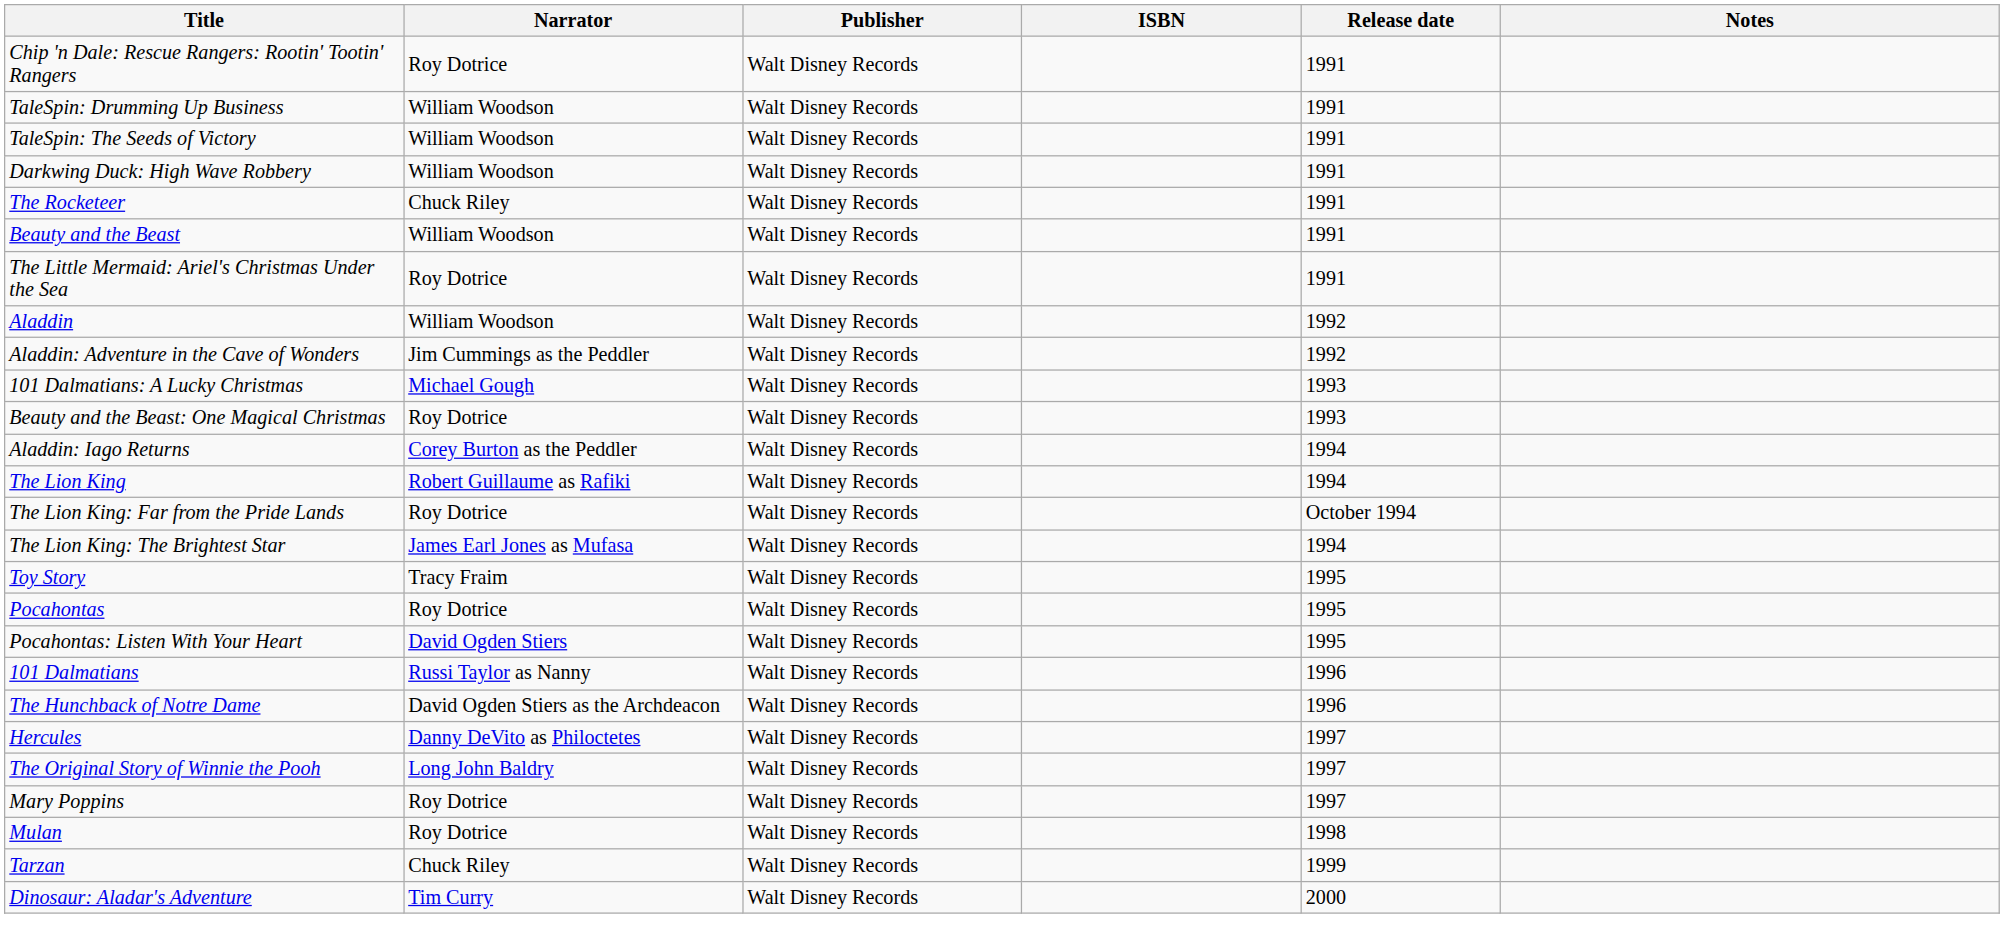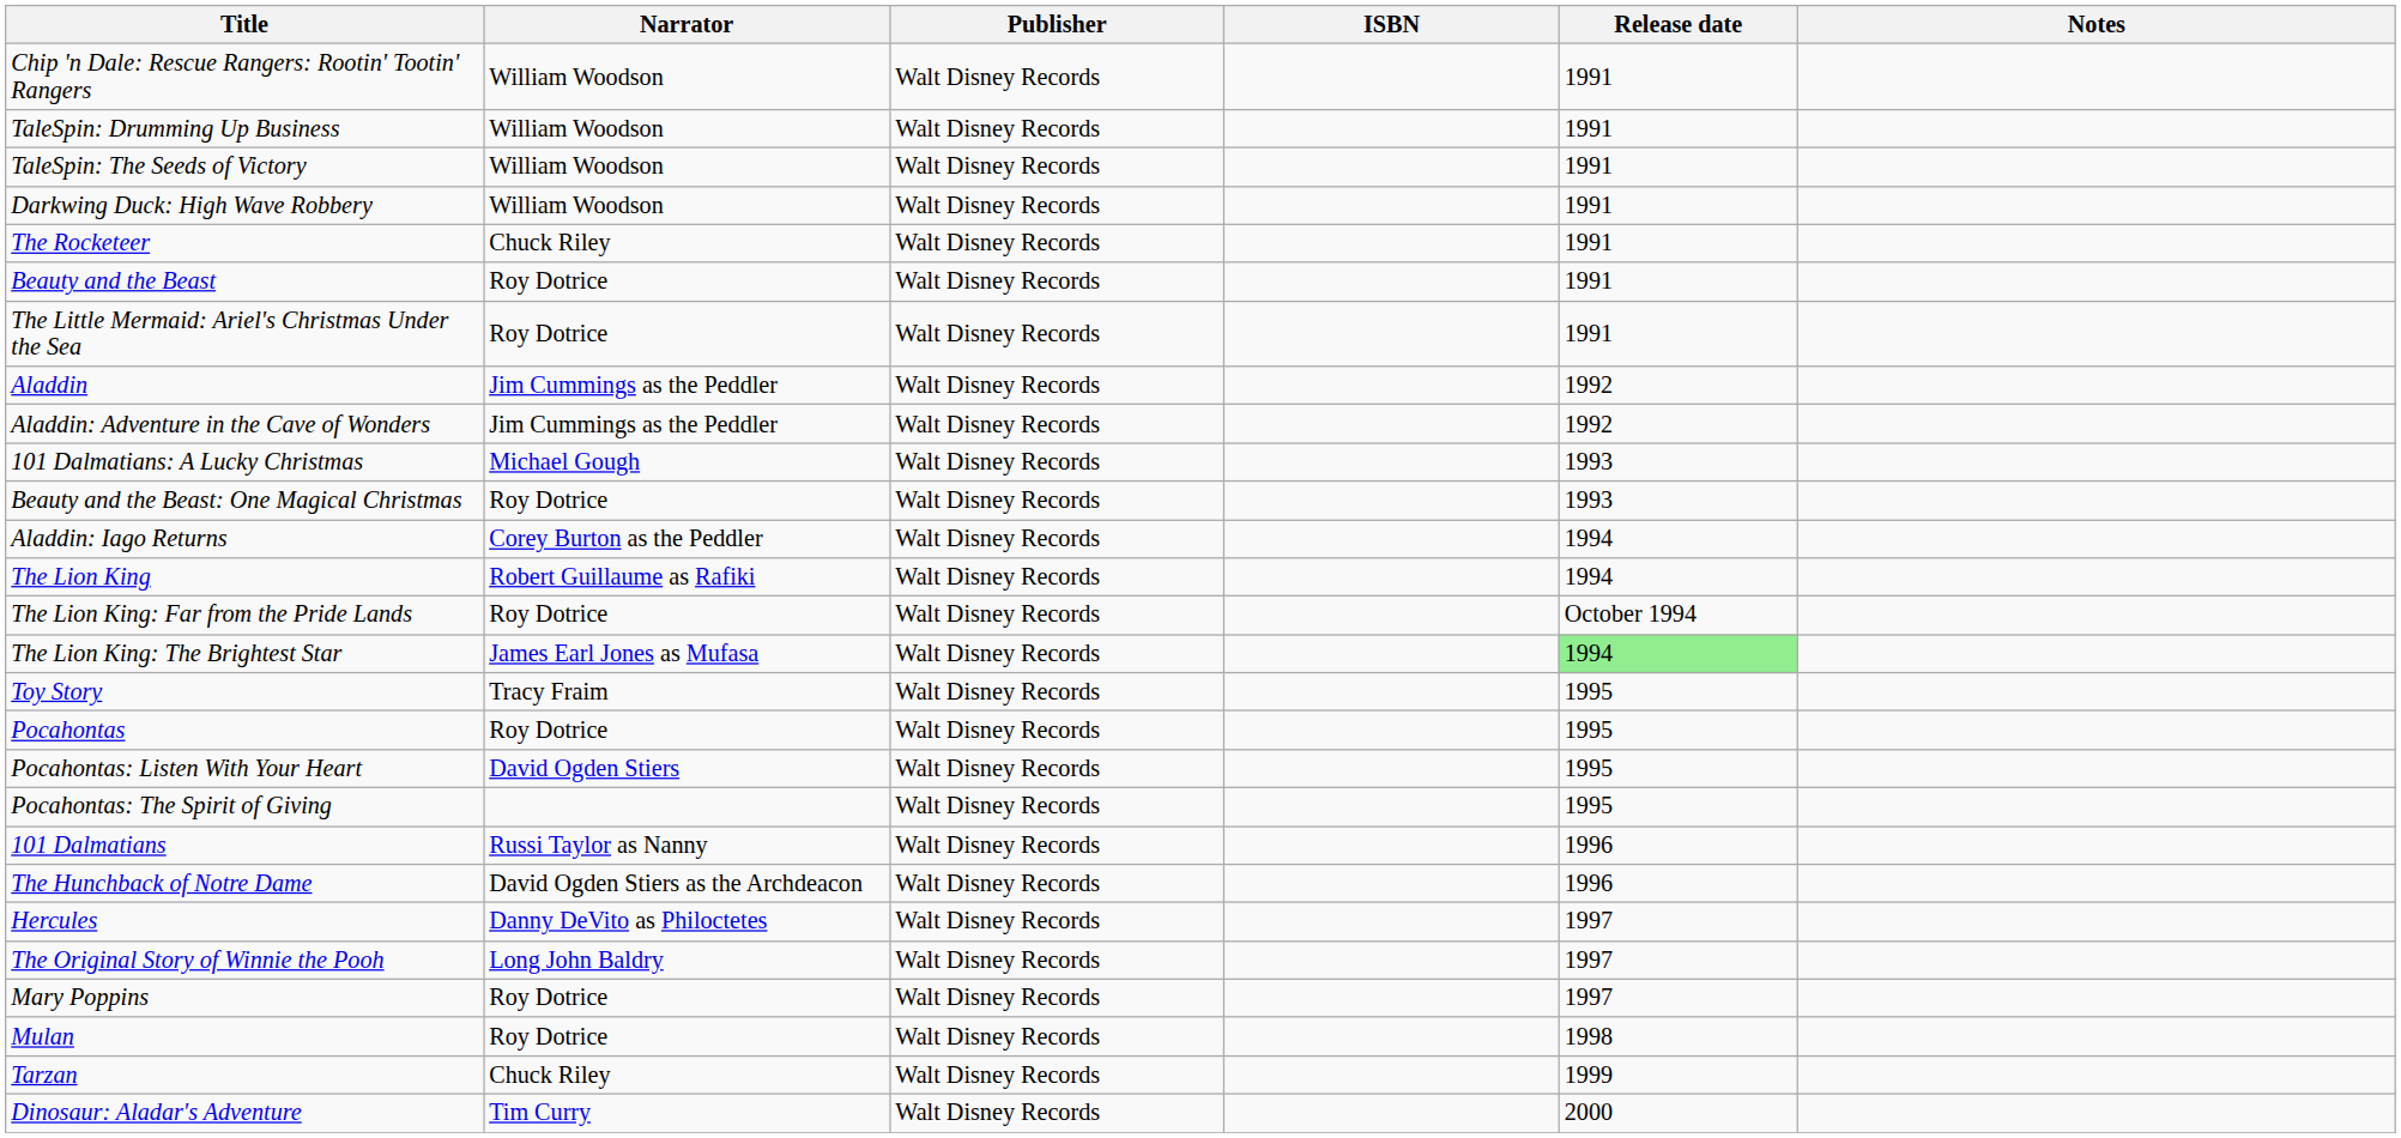Chip 'n Dale: Rescue Rangers: Rootin' Tootin' Rangers | Narrator: Roy Dotrice -> William Woodson
Beauty and the Beast | Narrator: William Woodson -> Roy Dotrice
Aladdin | Narrator: William Woodson -> Jim Cummings as the Peddler
The Lion King: The Brightest Star | Release date: no background -> lightgreen background
+ row: Pocahontas: The Spirit of Giving | Walt Disney Records | 1995
